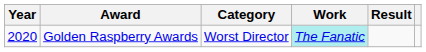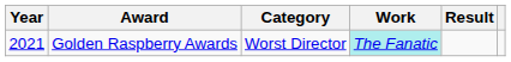Golden Raspberry Awards | Year: 2020 -> 2021
